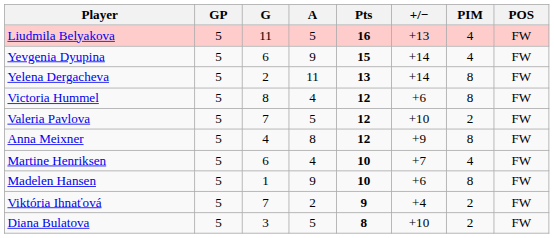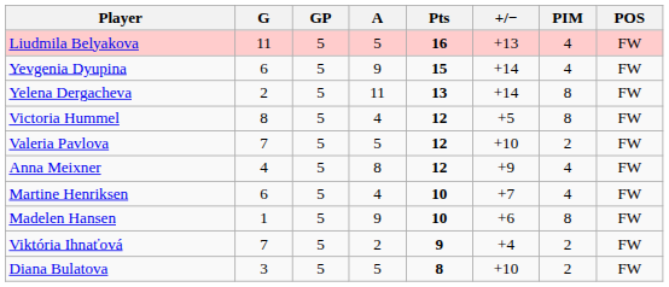columns swapped: GP <-> G
Victoria Hummel | +/−: +6 -> +5
Anna Meixner | PIM: 8 -> 4
